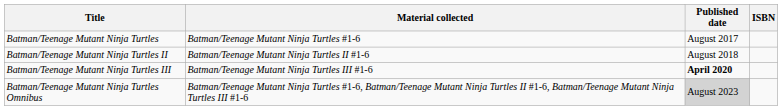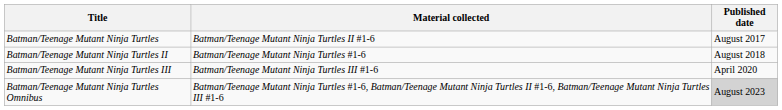- column: ISBN
Batman/Teenage Mutant Ninja Turtles | Material collected: Batman/Teenage Mutant Ninja Turtles #1-6 -> Batman/Teenage Mutant Ninja Turtles II #1-6
Batman/Teenage Mutant Ninja Turtles II | Material collected: Batman/Teenage Mutant Ninja Turtles II #1-6 -> Batman/Teenage Mutant Ninja Turtles #1-6
Batman/Teenage Mutant Ninja Turtles III | Published date: bold -> normal
